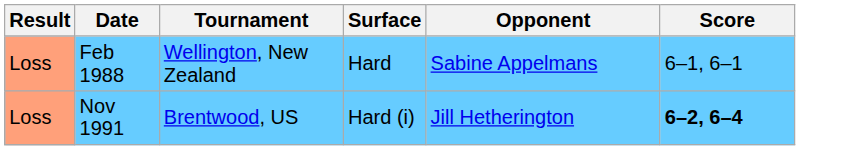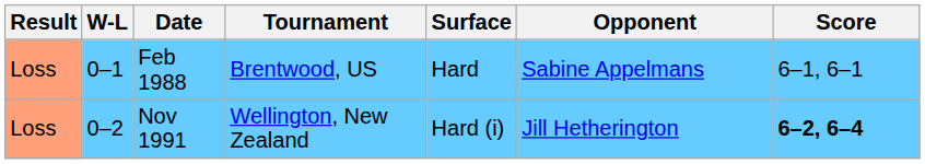+ column: W-L | 0–1 | 0–2
Feb 1988 | Tournament: Wellington, New Zealand -> Brentwood, US
Nov 1991 | Tournament: Brentwood, US -> Wellington, New Zealand
